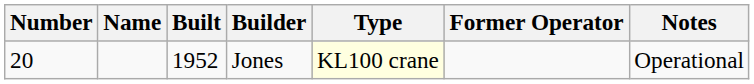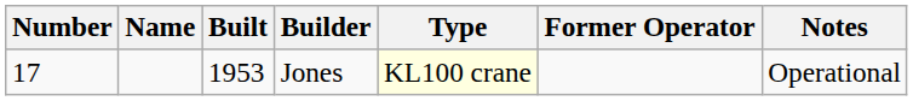Jones | Number: 20 -> 17
Jones | Built: 1952 -> 1953
